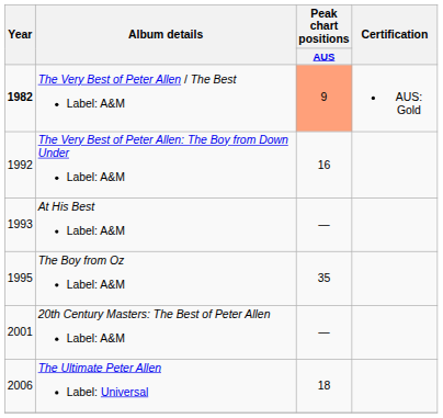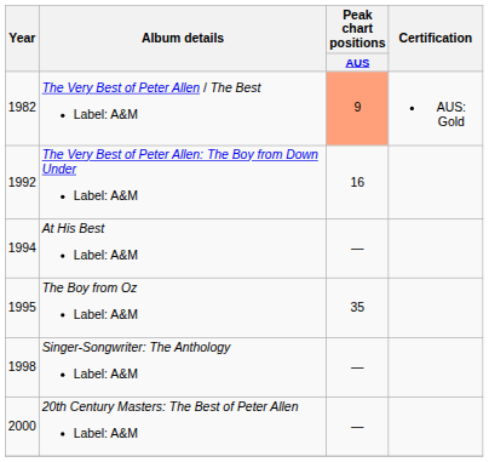The Very Best of Peter Allen / The Best Label: A&M | Year: bold -> normal
At His Best Label: A&M | Year: 1993 -> 1994
+ row: 1998 | Singer-Songwriter: The Anthology Label: A&M | —
20th Century Masters: The Best of Peter Allen Label: A&M | Year: 2001 -> 2000
- row: 2006 | The Ultimate Peter Allen Label: Universal | 18
